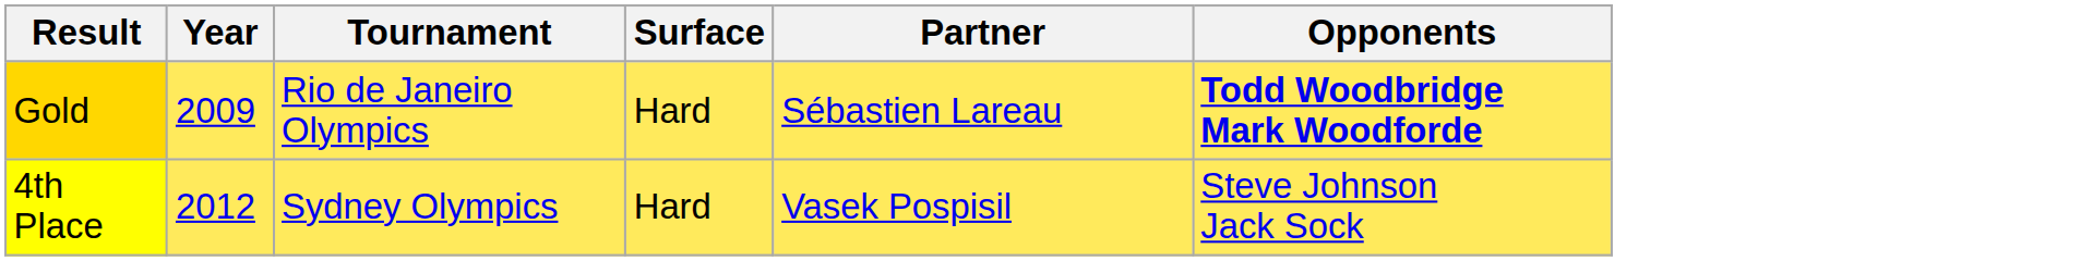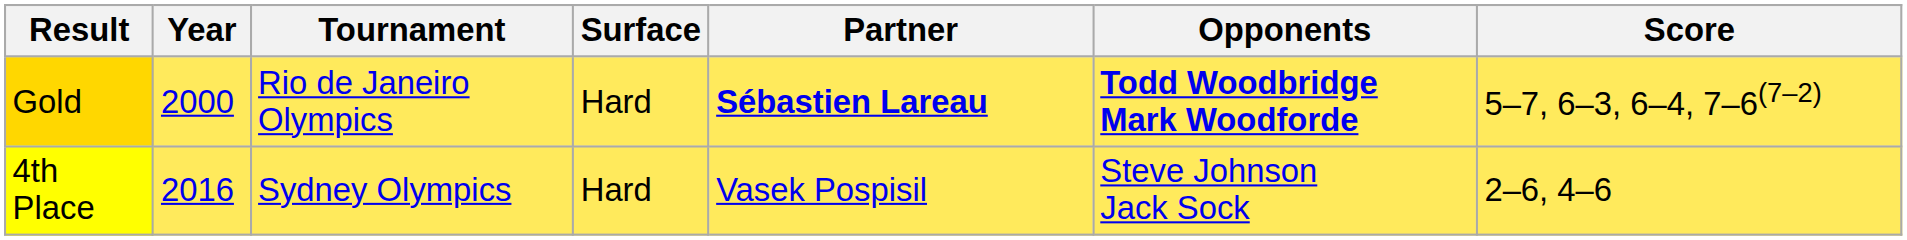+ column: Score | 5–7, 6–3, 6–4, 7–6(7–2) | 2–6, 4–6
Gold | Year: 2009 -> 2000
Gold | Partner: normal -> bold
4th Place | Year: 2012 -> 2016
